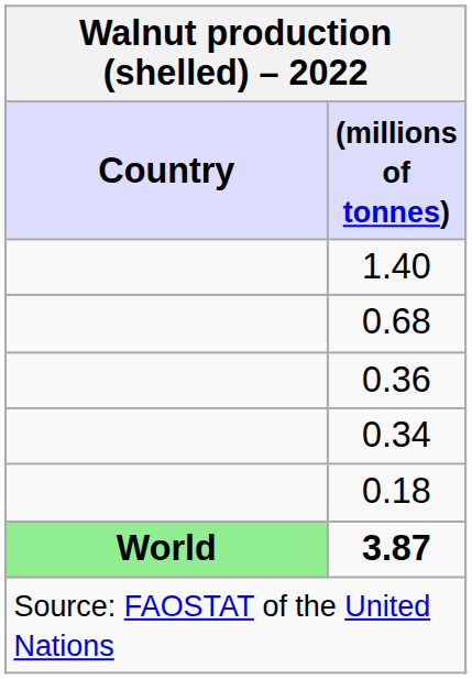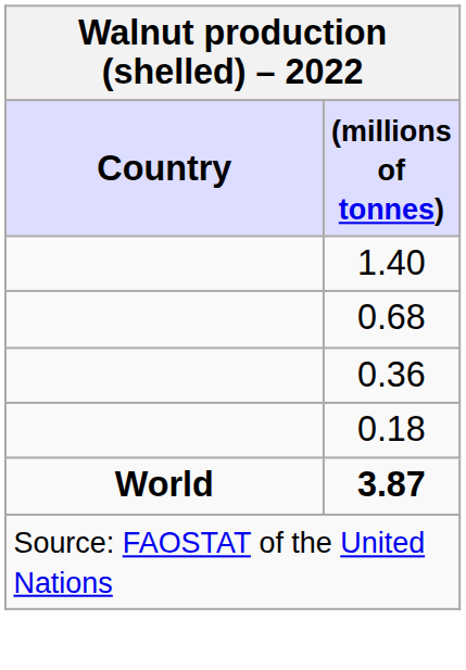- row: 0.34
3.87 | Country: lightgreen background -> no background
